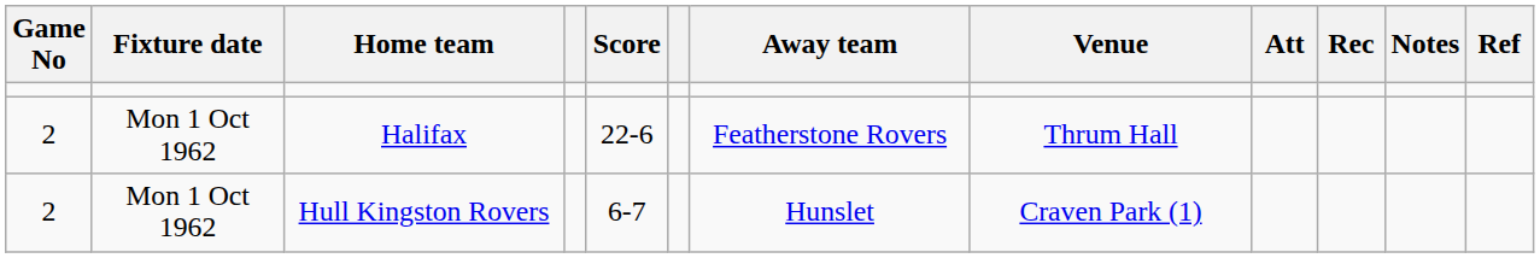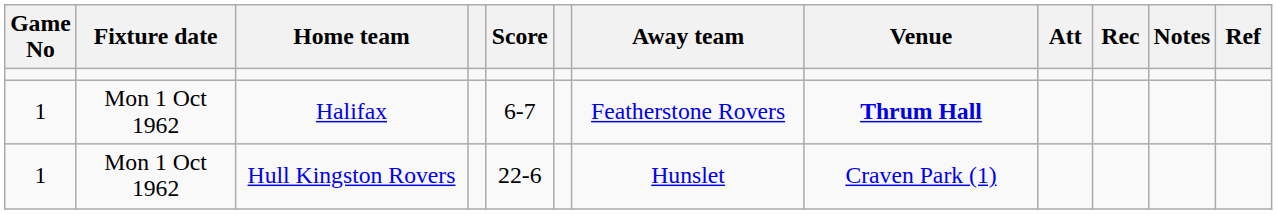Halifax | Game No: 2 -> 1
Halifax | Score: 22-6 -> 6-7
Halifax | Venue: normal -> bold
Hull Kingston Rovers | Game No: 2 -> 1
Hull Kingston Rovers | Score: 6-7 -> 22-6
